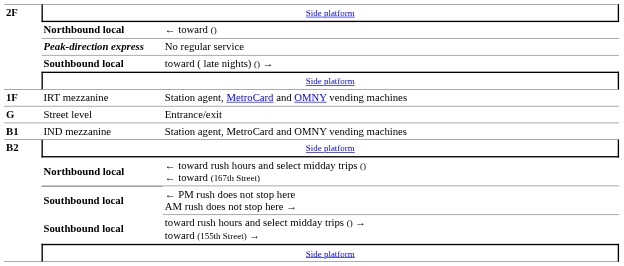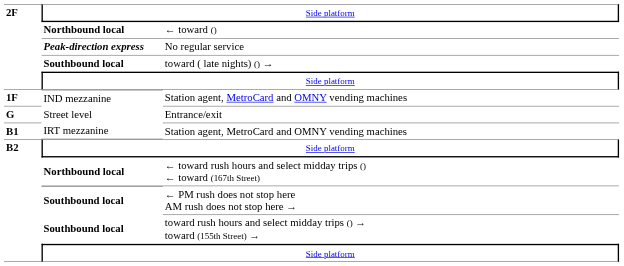1F / Station agent, MetroCard and OMNY vending machines | column 2: IRT mezzanine -> IND mezzanine
B1 / Station agent, MetroCard and OMNY vending machines | column 2: IND mezzanine -> IRT mezzanine
